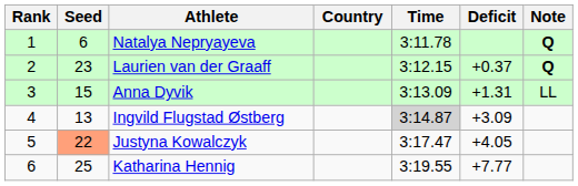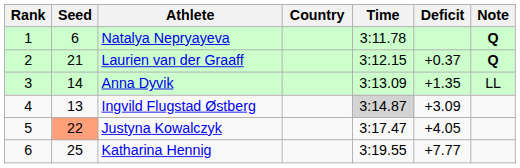Laurien van der Graaff | Seed: 23 -> 21
Anna Dyvik | Seed: 15 -> 14
Anna Dyvik | Deficit: +1.31 -> +1.35
